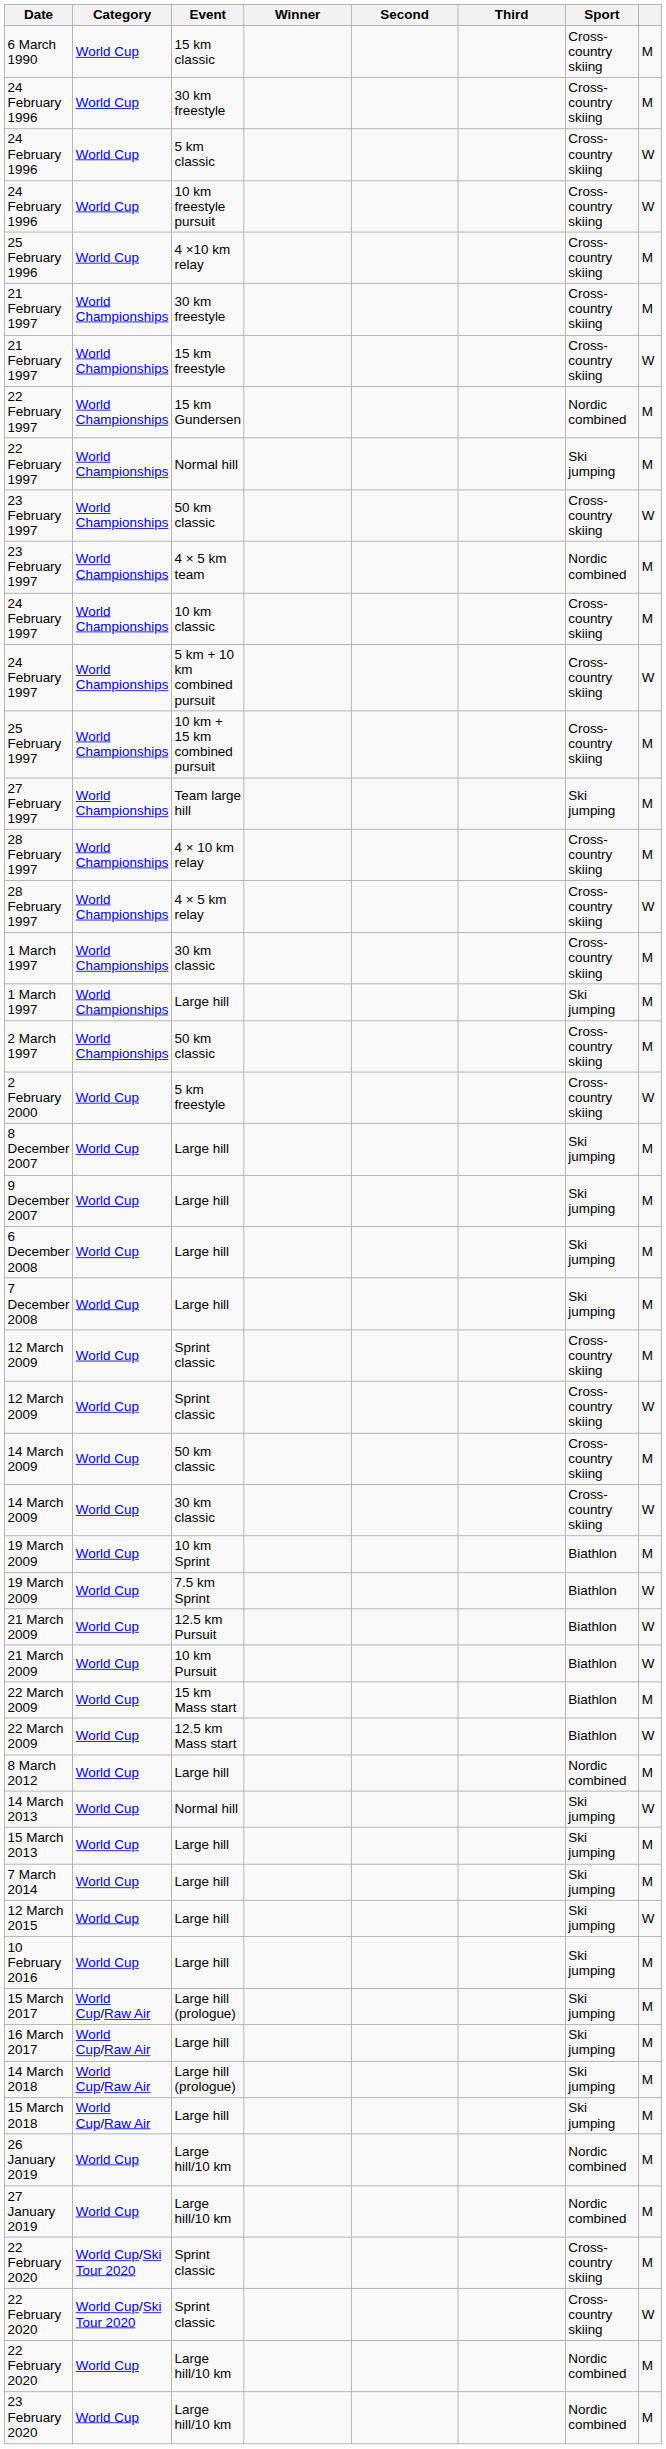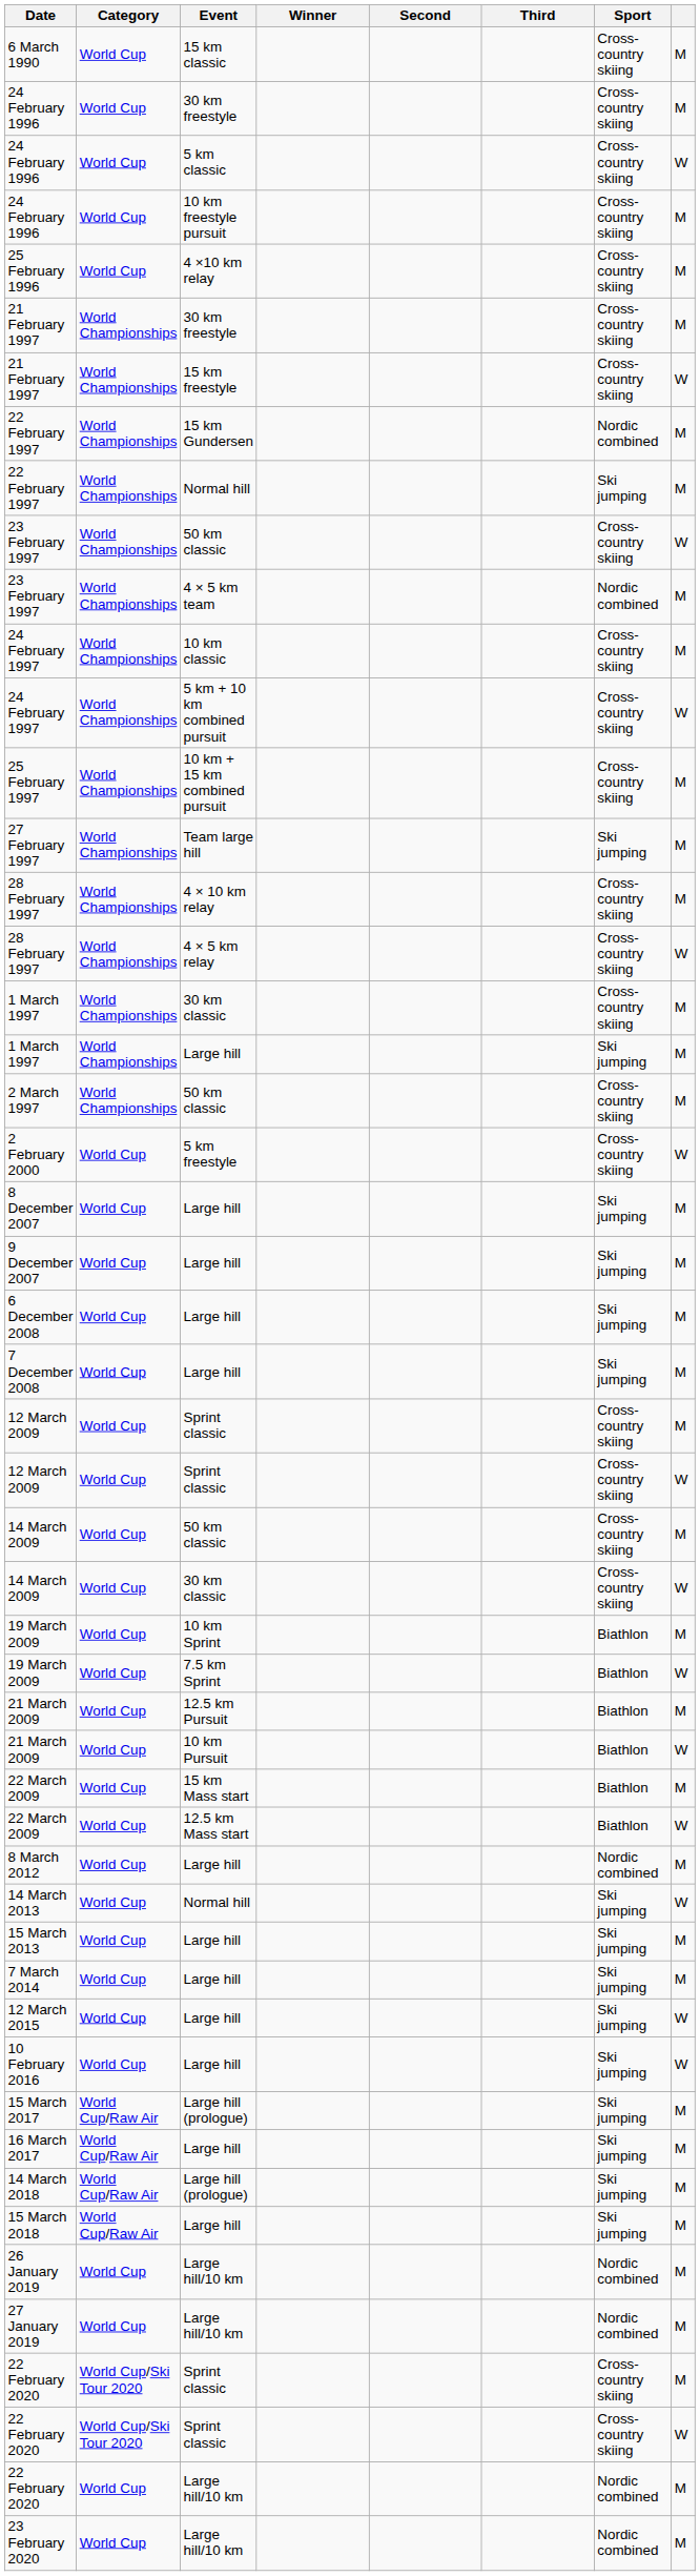24 February 1996 / 10 km freestyle pursuit | column 8: W -> M
21 March 2009 / 12.5 km Pursuit | column 8: W -> M
10 February 2016 | column 8: M -> W
